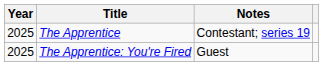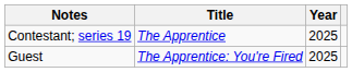columns swapped: Year <-> Notes
